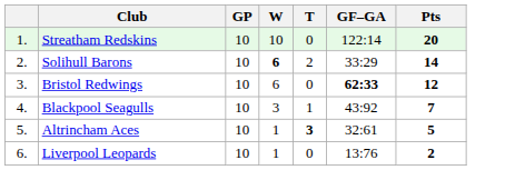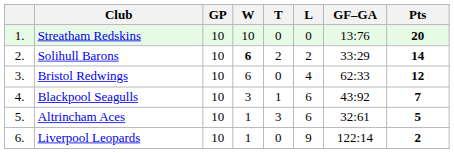+ column: L | 0 | 2 | 4 | 6 | 6 | 9
Streatham Redskins | GF–GA: 122:14 -> 13:76
Bristol Redwings | GF–GA: bold -> normal
Altrincham Aces | T: bold -> normal
Liverpool Leopards | GF–GA: 13:76 -> 122:14
